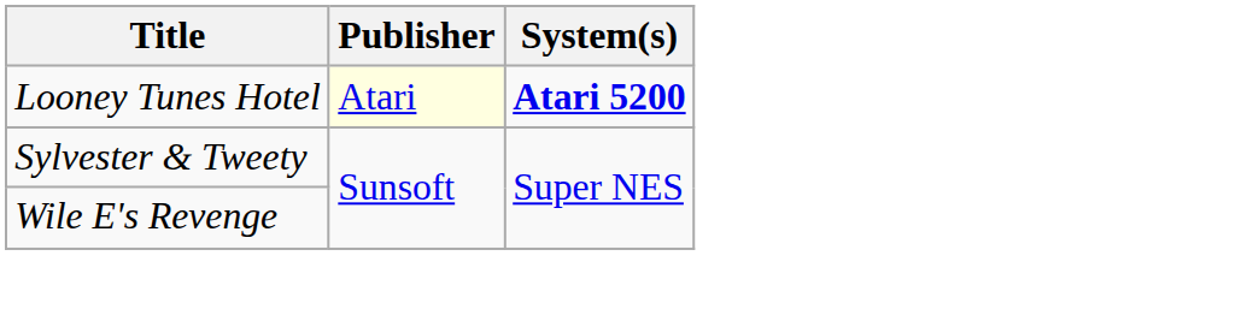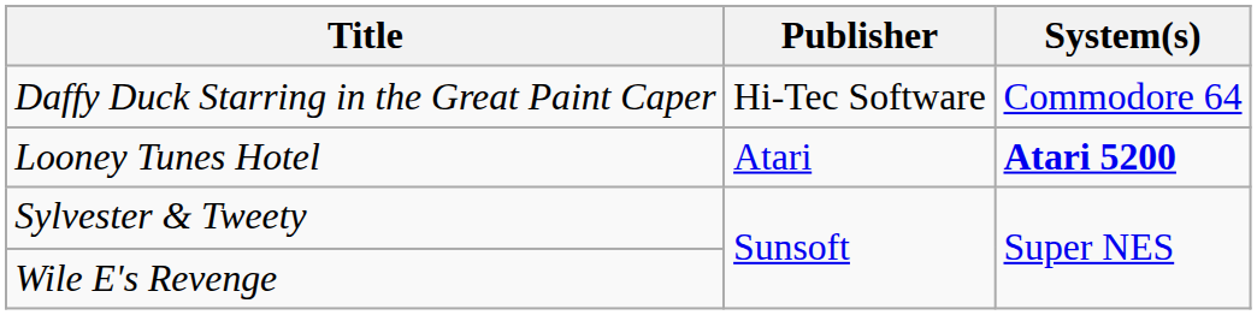+ row: Daffy Duck Starring in the Great Paint Caper | Hi-Tec Software | Commodore 64
Looney Tunes Hotel | Publisher: lightyellow background -> no background
